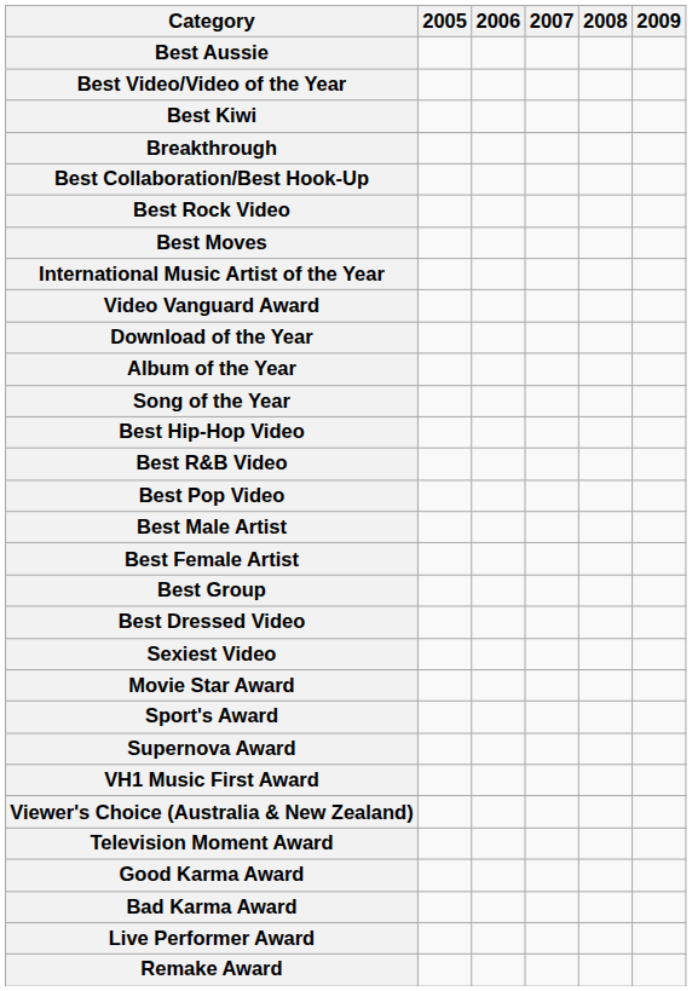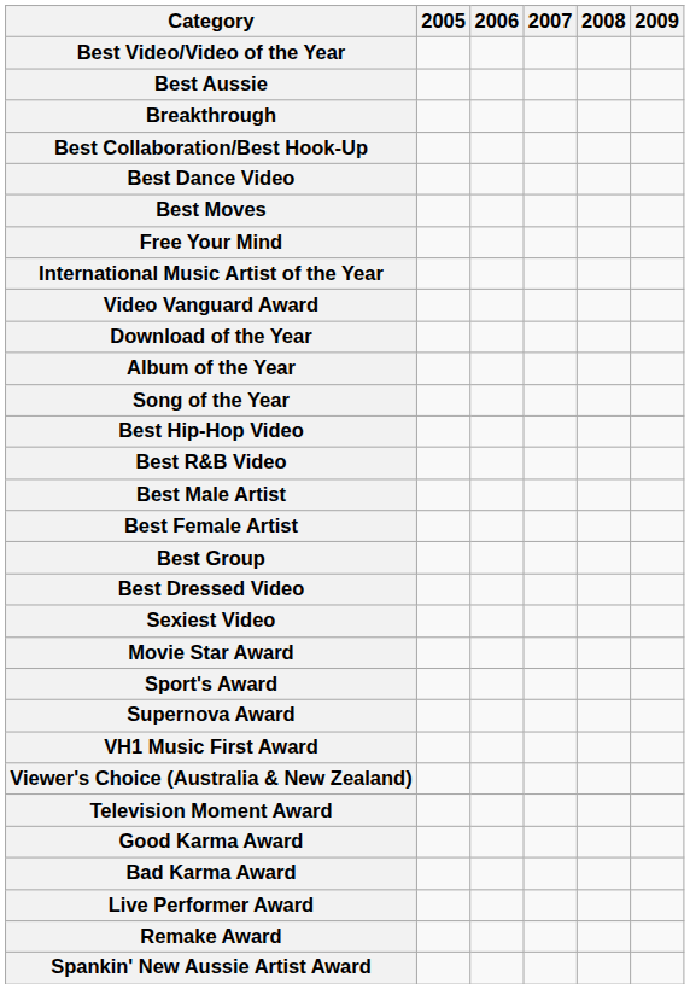rows swapped: Best Video/Video of the Year <-> Best Aussie
- row: Best Kiwi
- row: Best Rock Video
+ row: Best Dance Video
+ row: Free Your Mind
- row: Best Pop Video
+ row: Spankin' New Aussie Artist Award
